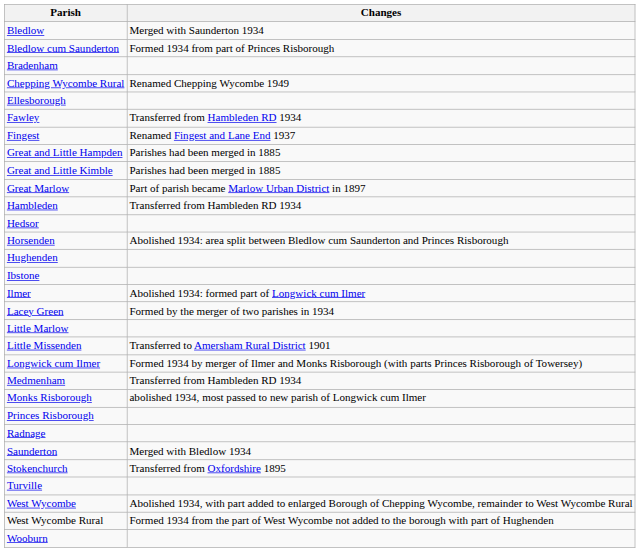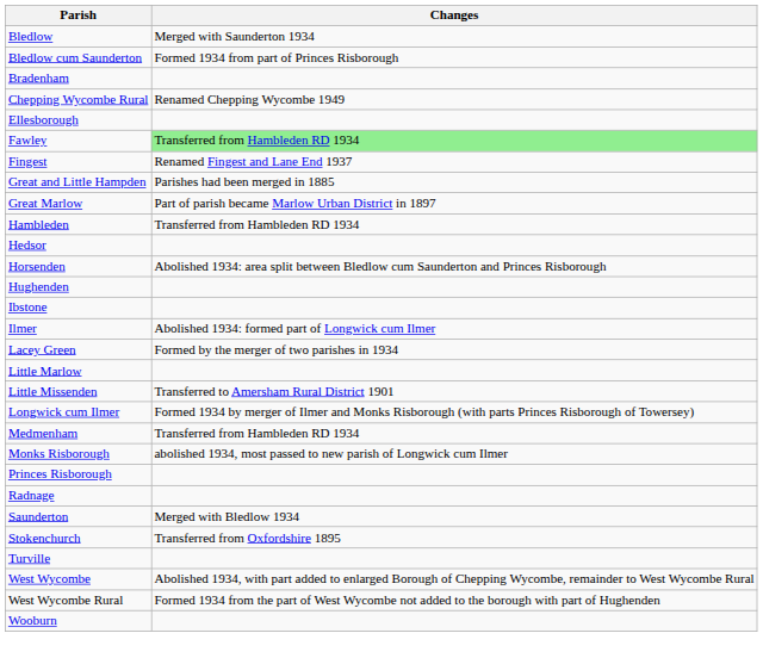Fawley | Changes: no background -> lightgreen background
- row: Great and Little Kimble | Parishes had been merged in 1885
